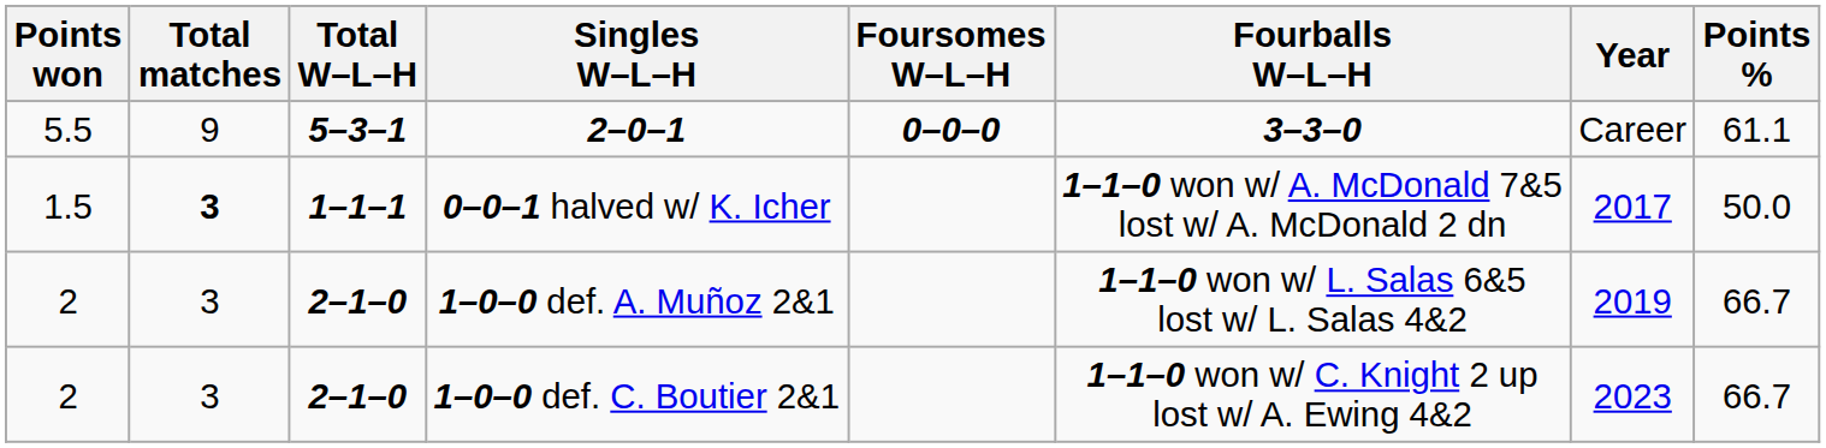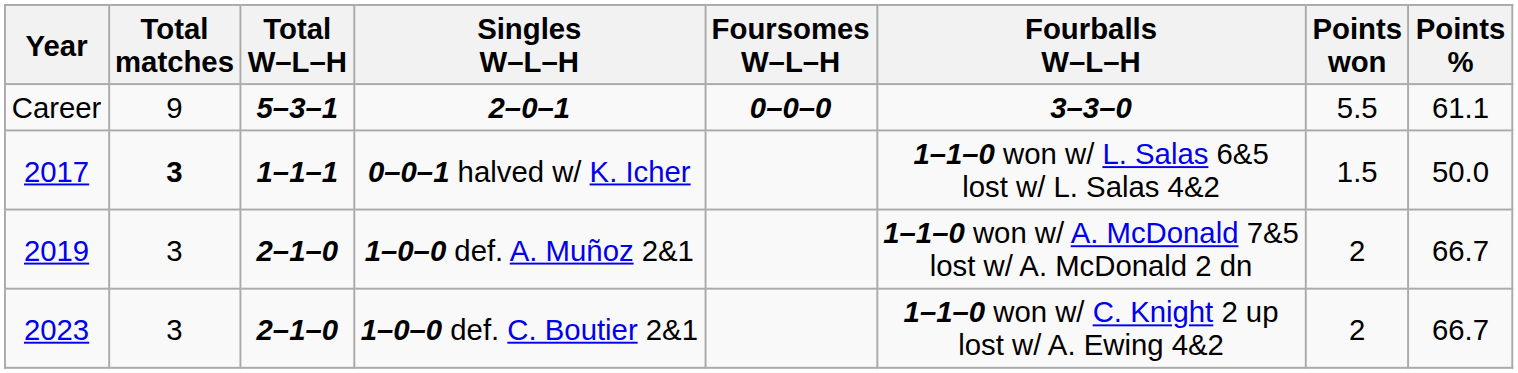columns swapped: Year <-> Points won
0–0–1 halved w/ K. Icher | Fourballs W–L–H: 1–1–0 won w/ A. McDonald 7&5 lost w/ A. McDonald 2 dn -> 1–1–0 won w/ L. Salas 6&5 lost w/ L. Salas 4&2
1–0–0 def. A. Muñoz 2&1 | Fourballs W–L–H: 1–1–0 won w/ L. Salas 6&5 lost w/ L. Salas 4&2 -> 1–1–0 won w/ A. McDonald 7&5 lost w/ A. McDonald 2 dn
